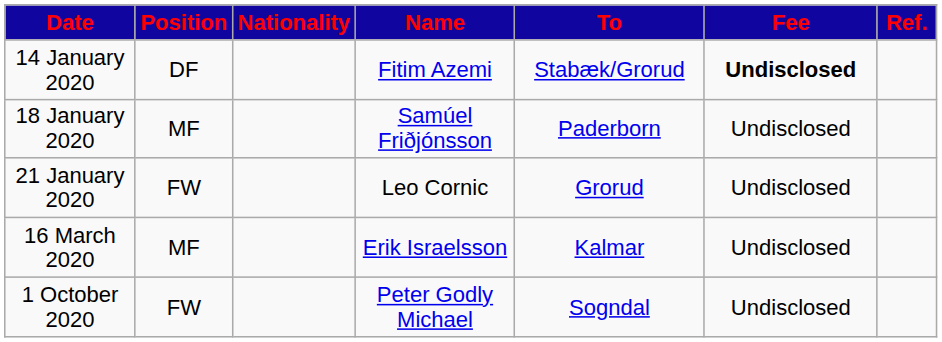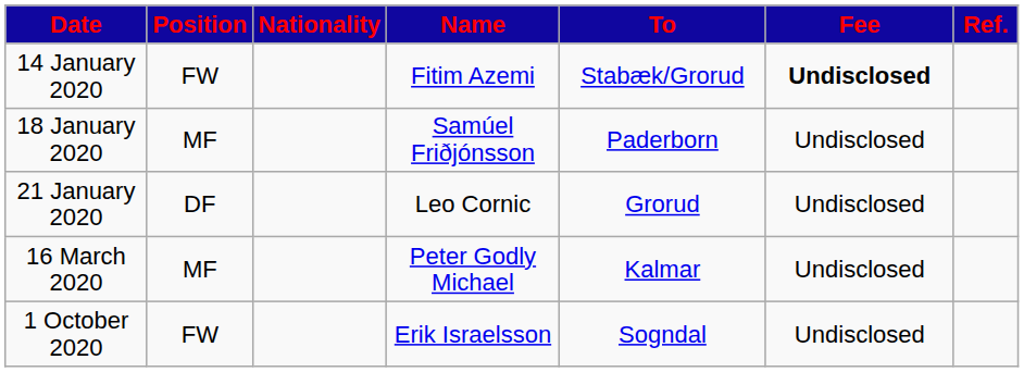14 January 2020 | Position: DF -> FW
21 January 2020 | Position: FW -> DF
16 March 2020 | Name: Erik Israelsson -> Peter Godly Michael
1 October 2020 | Name: Peter Godly Michael -> Erik Israelsson
